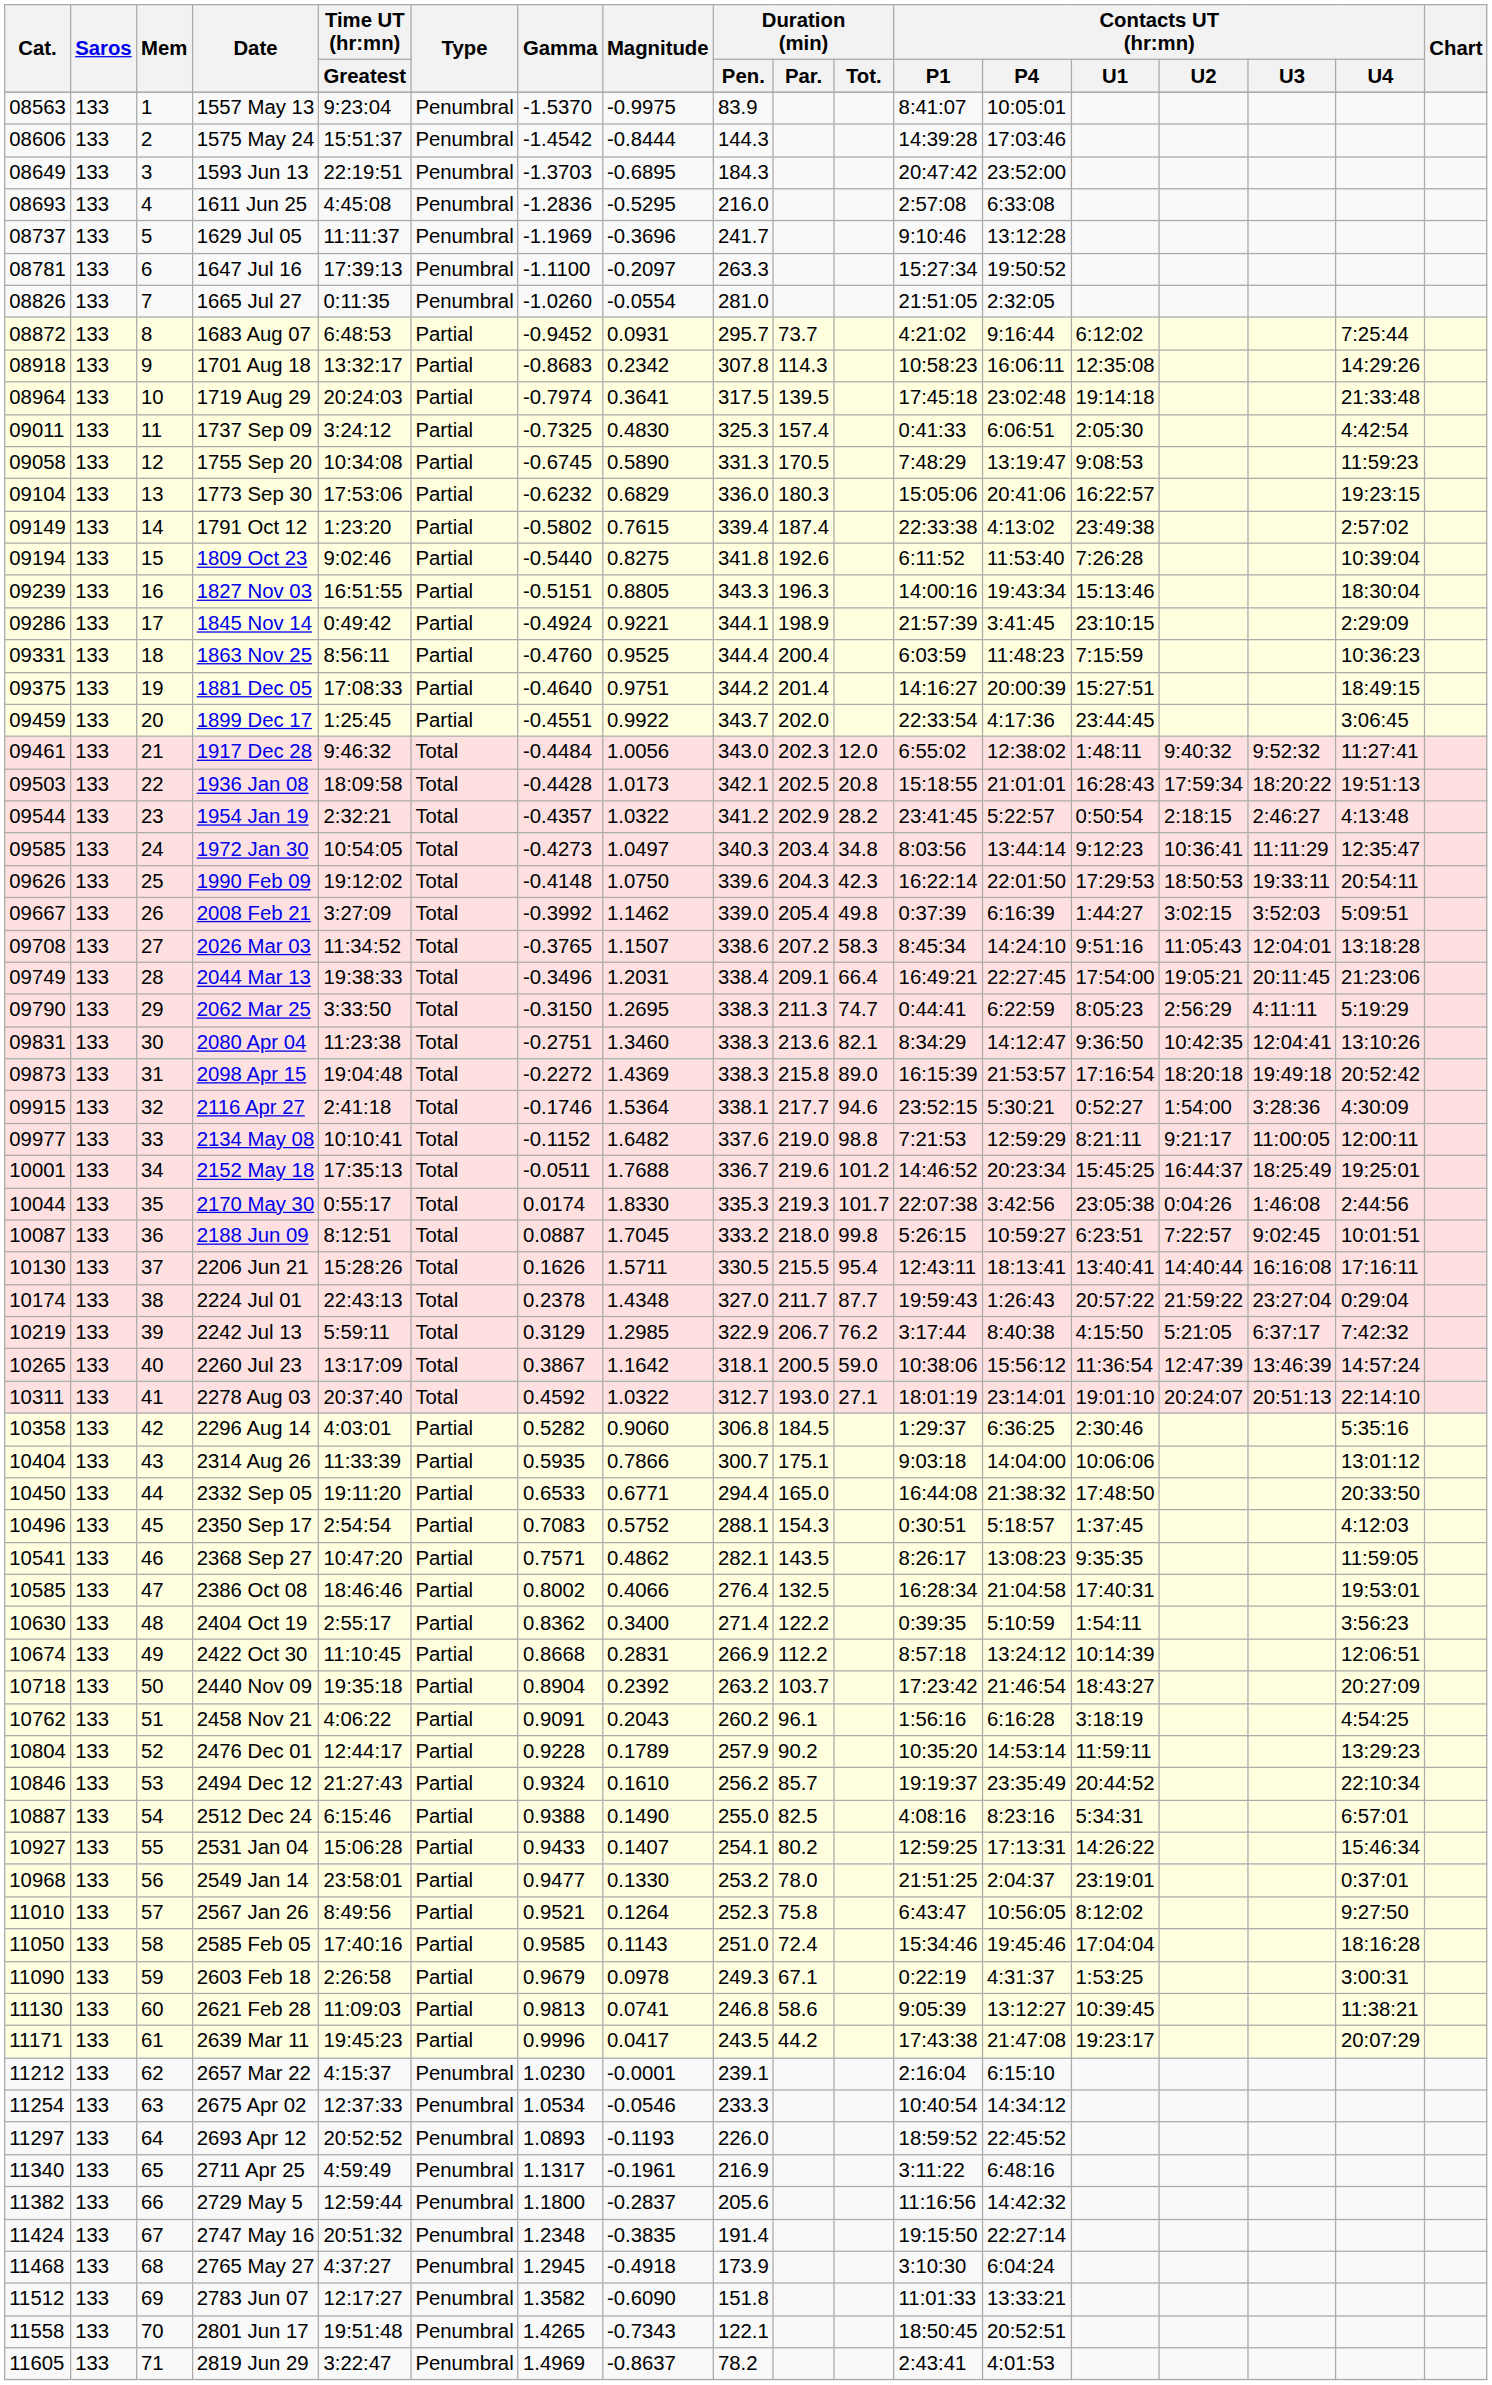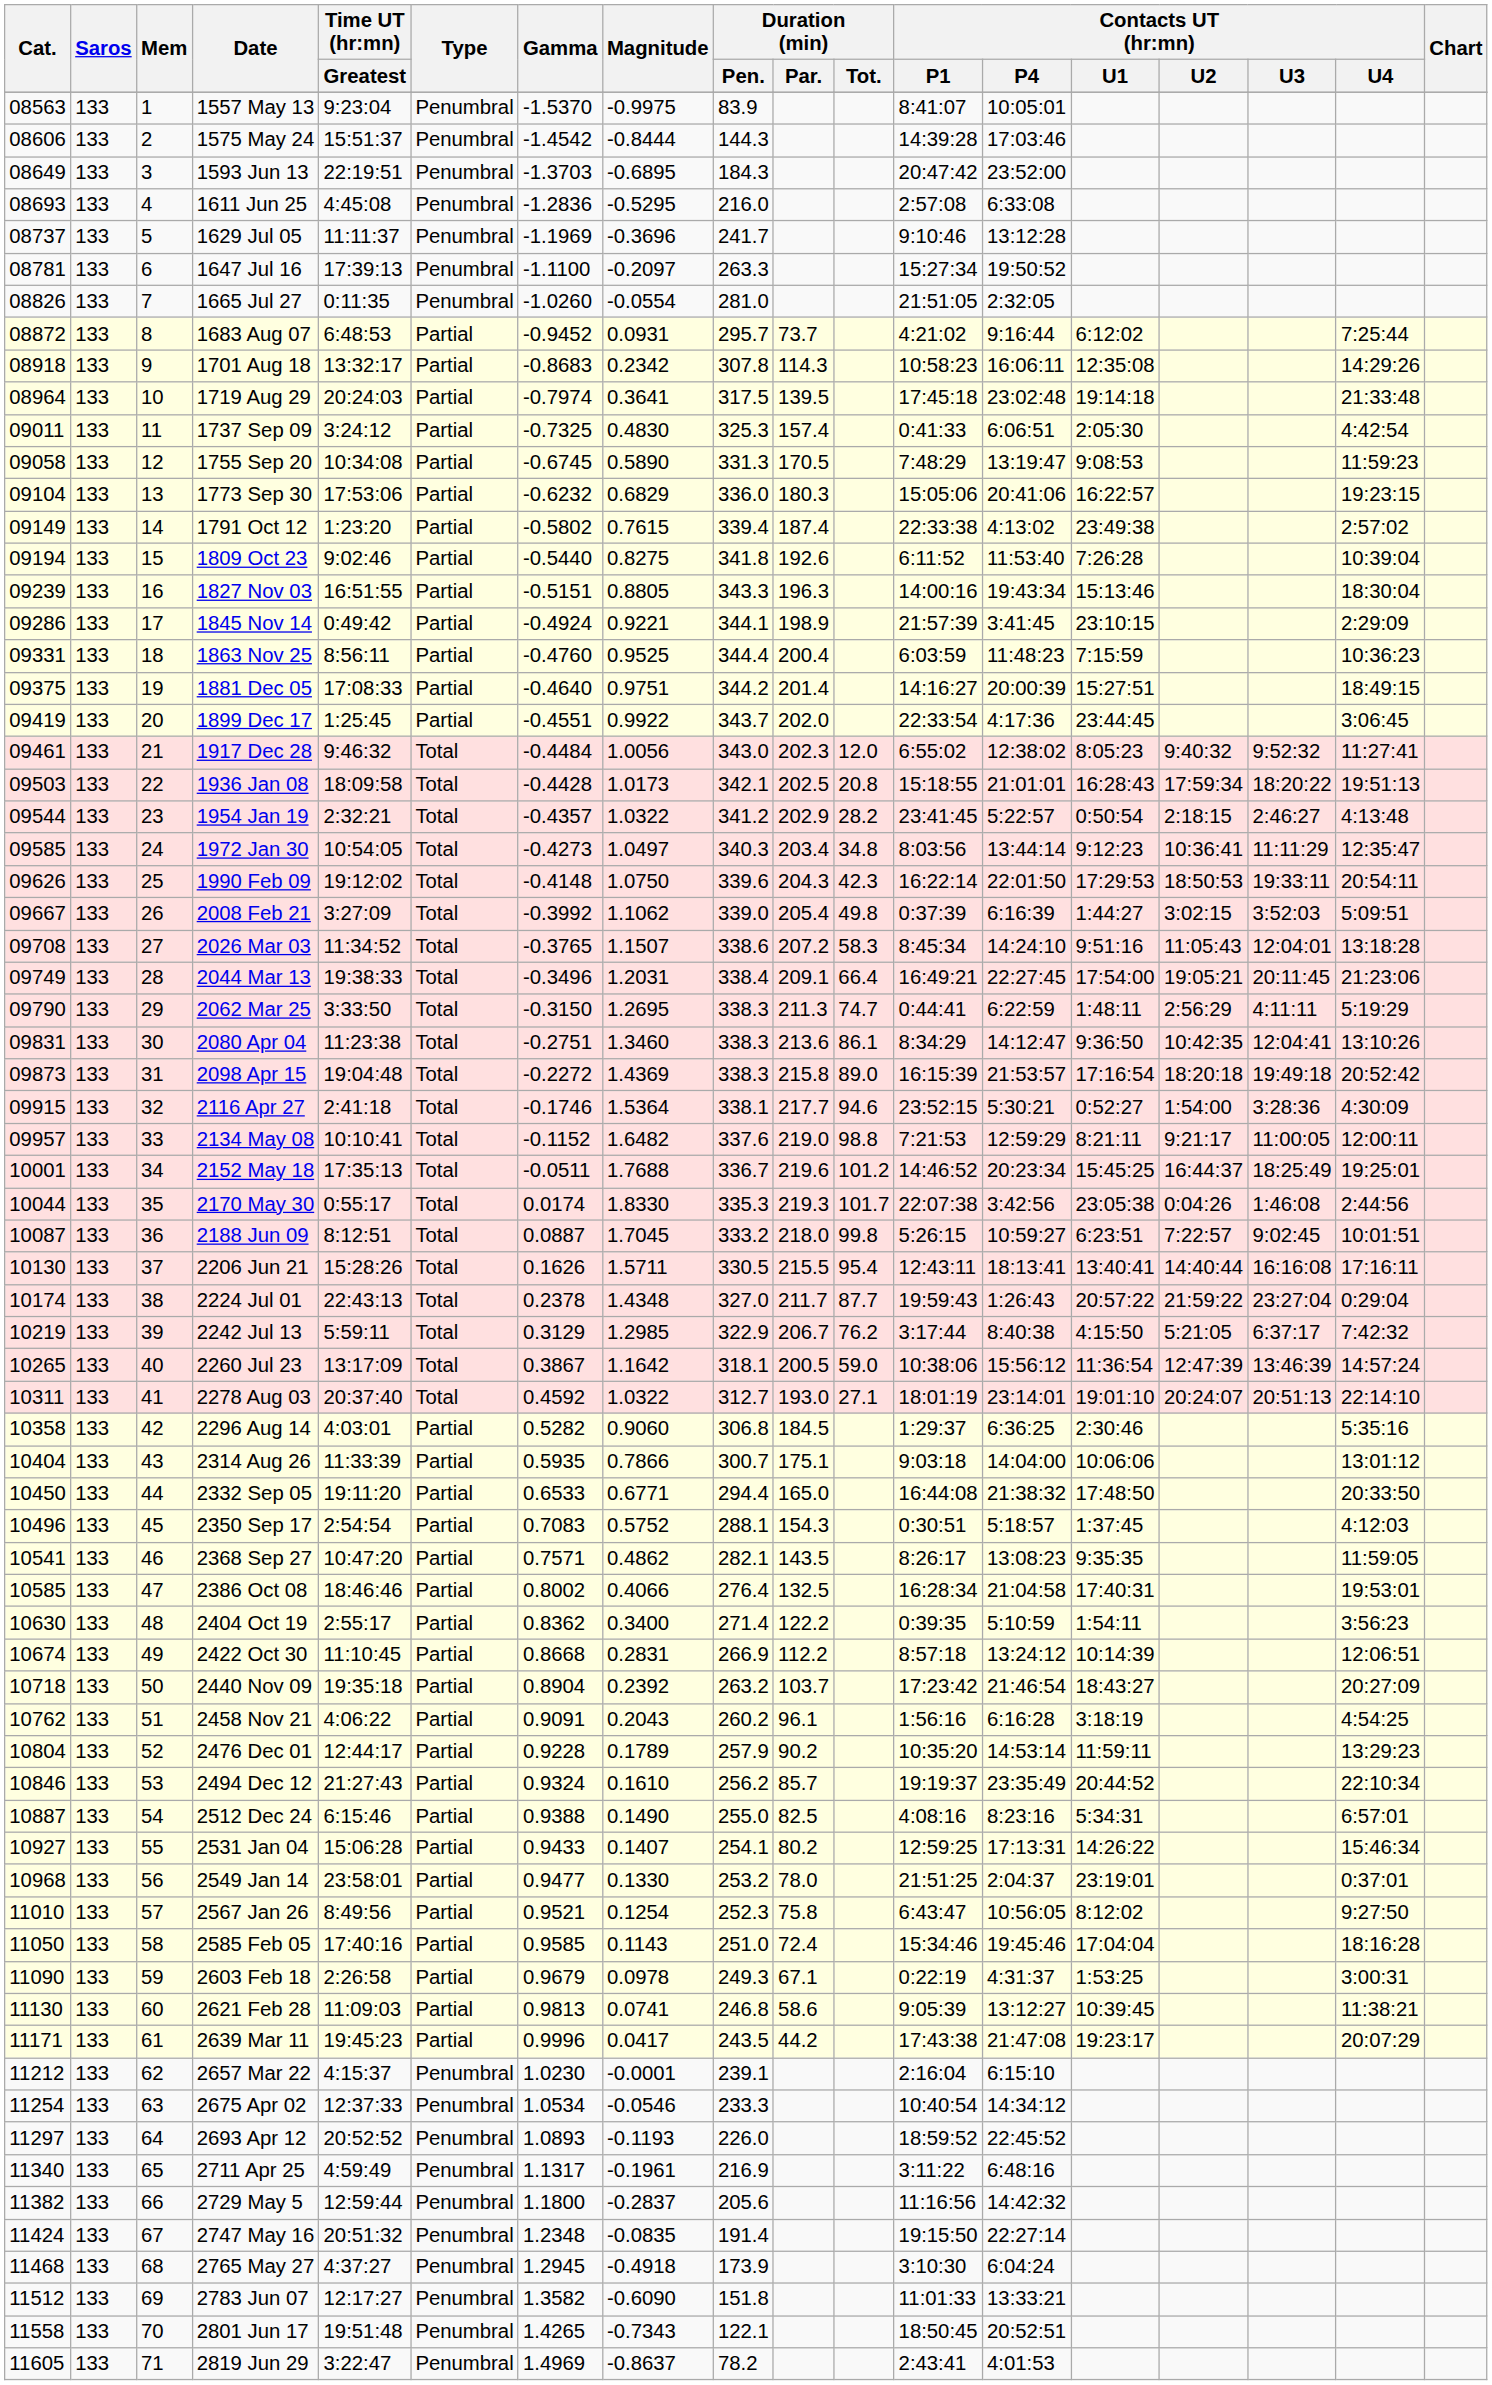1899 Dec 17 | Cat.: 09459 -> 09419
1917 Dec 28 | Contacts UT (hr:mn) / U1: 1:48:11 -> 8:05:23
2008 Feb 21 | Magnitude: 1.1462 -> 1.1062
2062 Mar 25 | Contacts UT (hr:mn) / U1: 8:05:23 -> 1:48:11
2080 Apr 04 | Duration (min) / Tot.: 82.1 -> 86.1
2134 May 08 | Cat.: 09977 -> 09957
2567 Jan 26 | Magnitude: 0.1264 -> 0.1254
2747 May 16 | Magnitude: -0.3835 -> -0.0835
